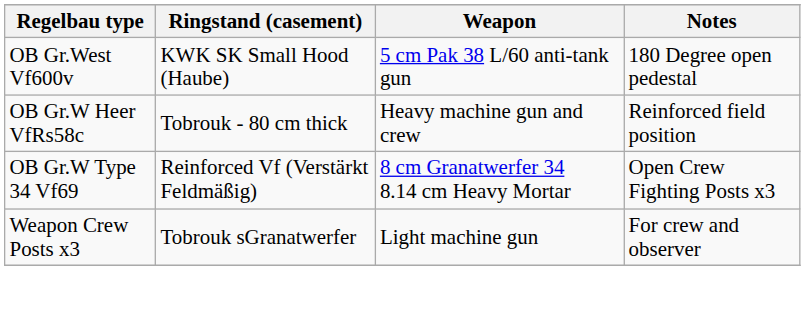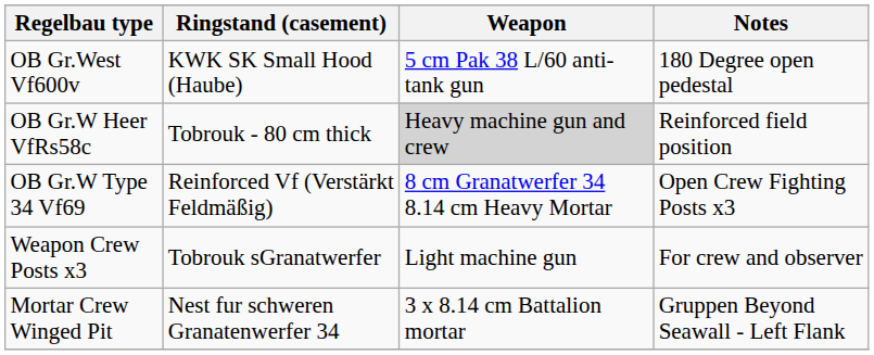OB Gr.W Heer VfRs58c | Weapon: no background -> lightgrey background
+ row: Mortar Crew Winged Pit | Nest fur schweren Granatenwerfer 34 | 3 x 8.14 cm Battalion mortar | Gruppen Beyond Seawall - Left Flank
